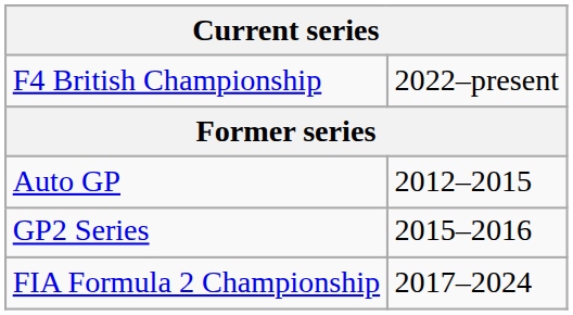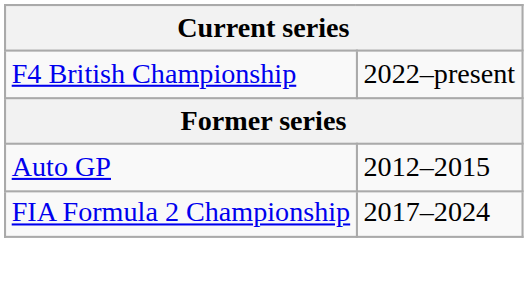- row: GP2 Series | 2015–2016
